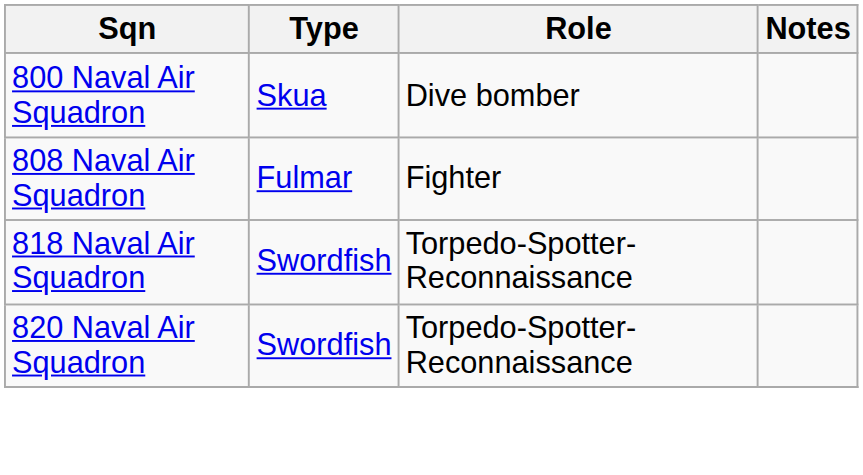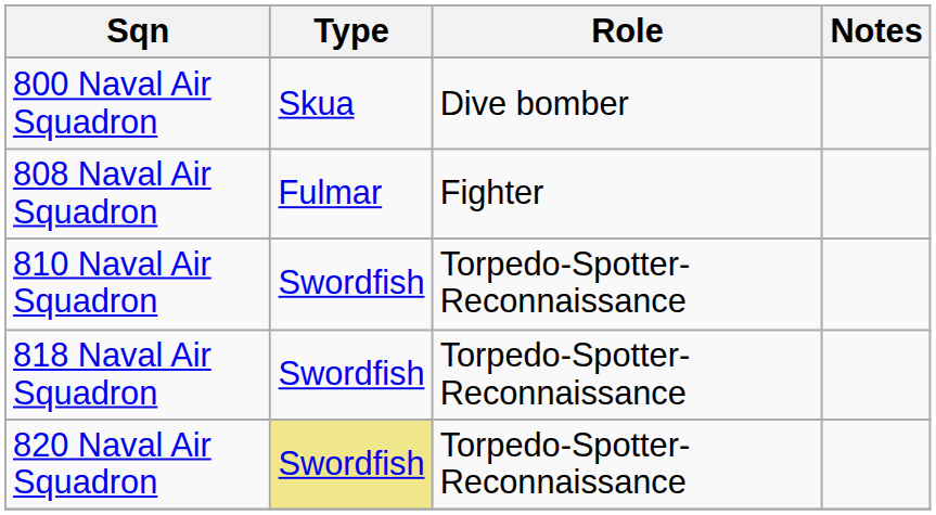+ row: 810 Naval Air Squadron | Swordfish | Torpedo-Spotter-Reconnaissance
820 Naval Air Squadron | Type: no background -> khaki background
